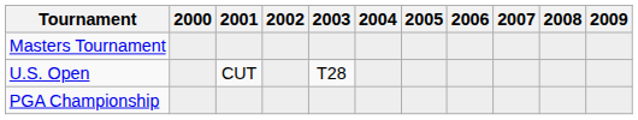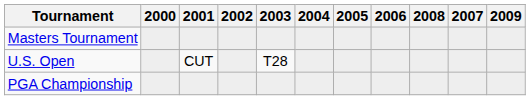columns swapped: 2007 <-> 2008
